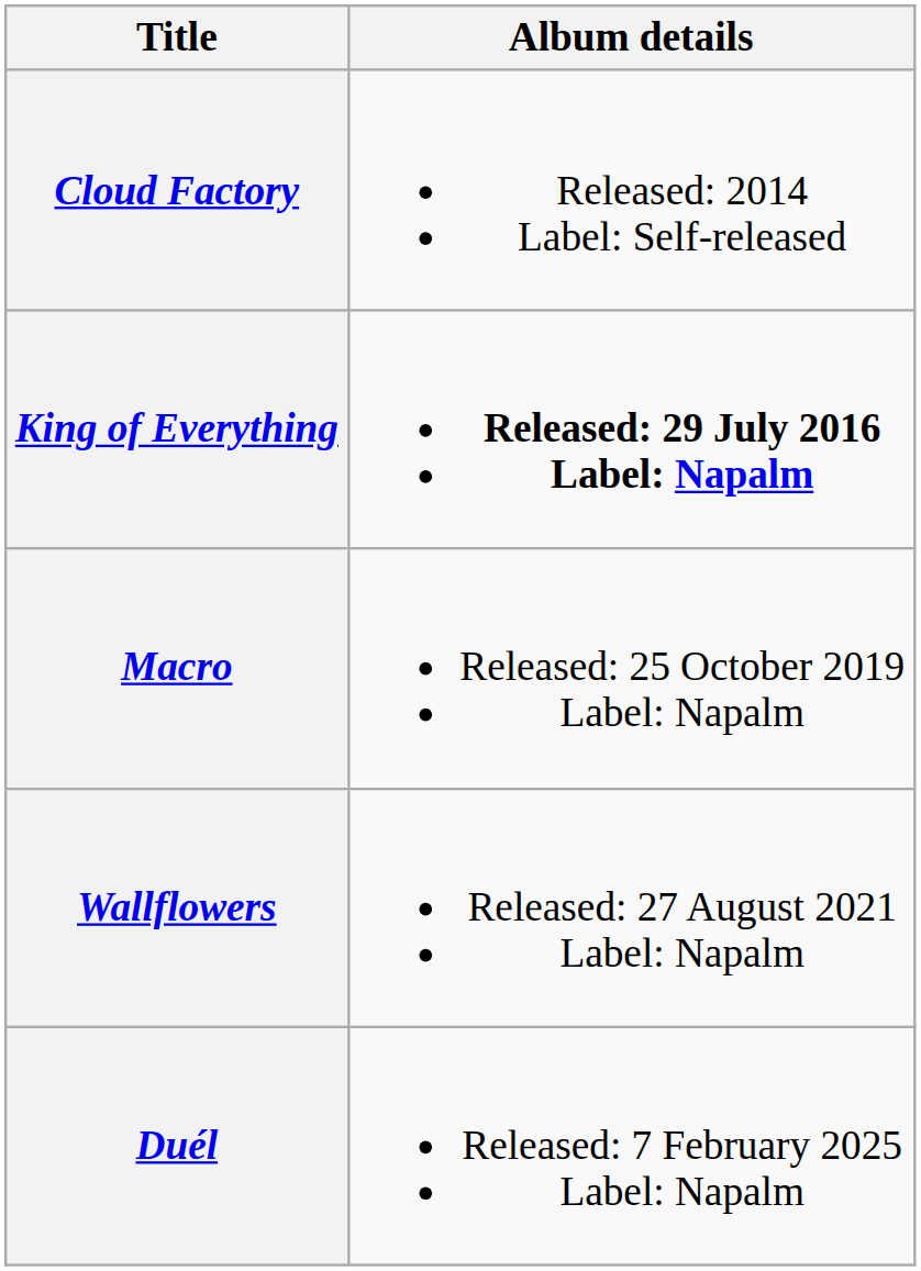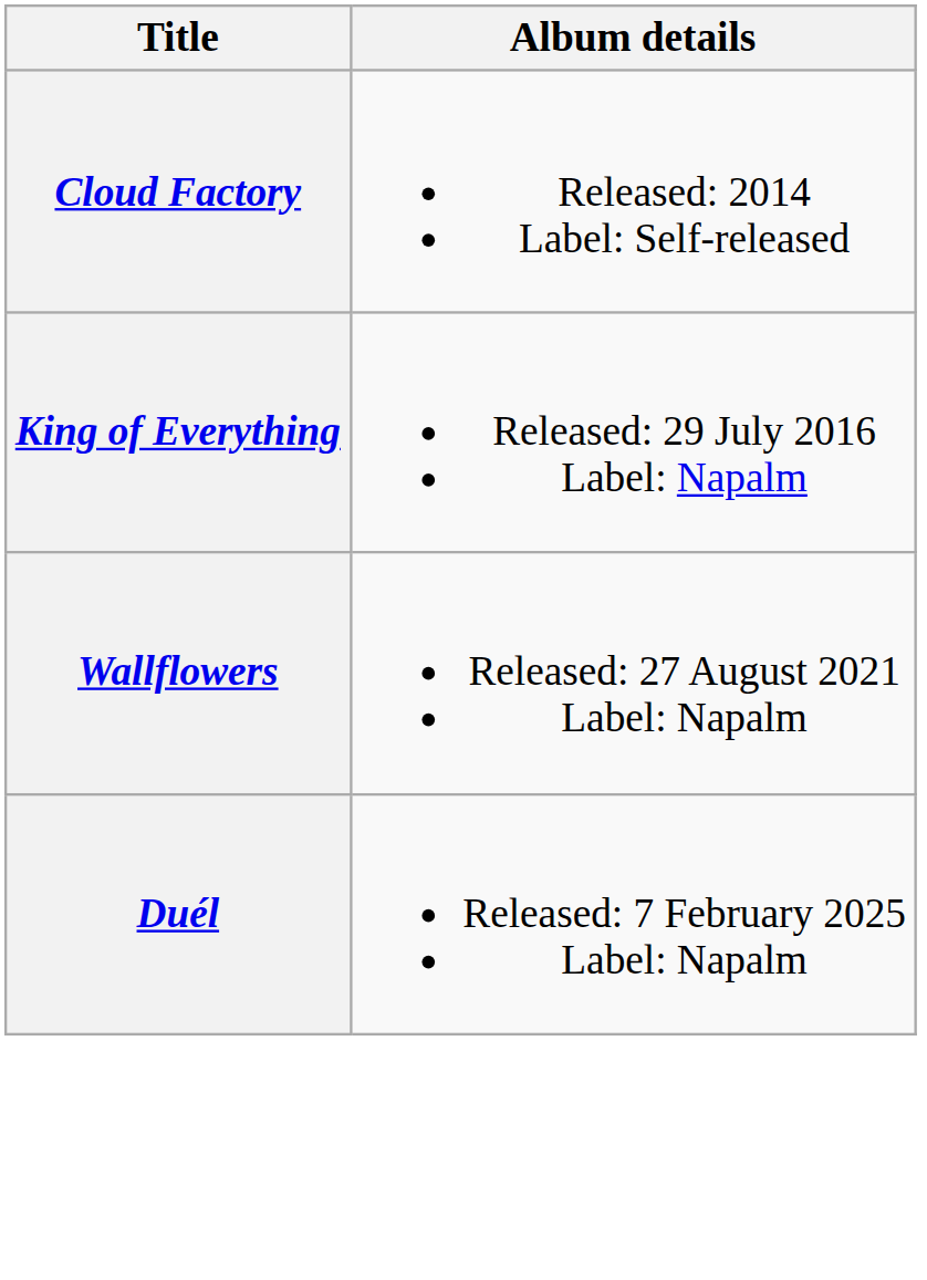King of Everything | Album details: bold -> normal
- row: Macro | Released: 25 October 2019 Label: Napalm
